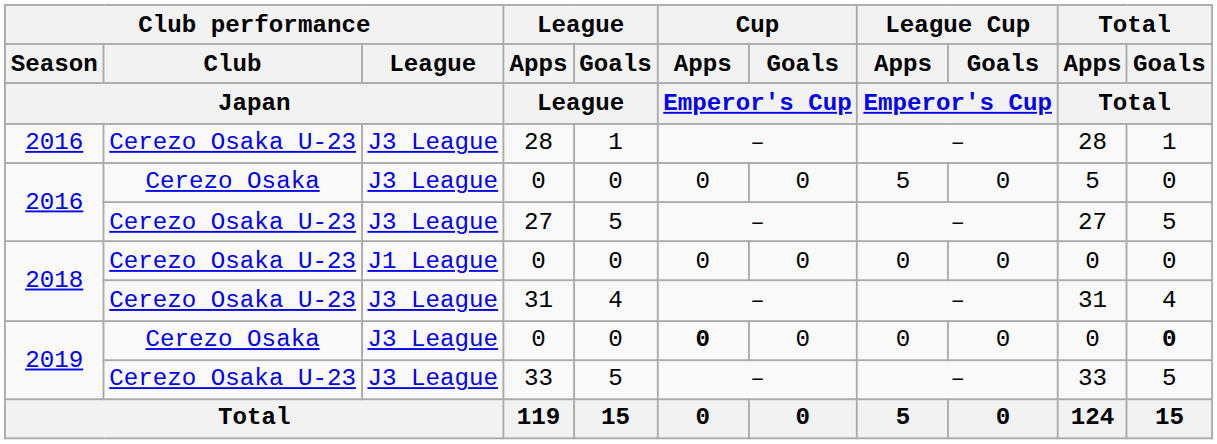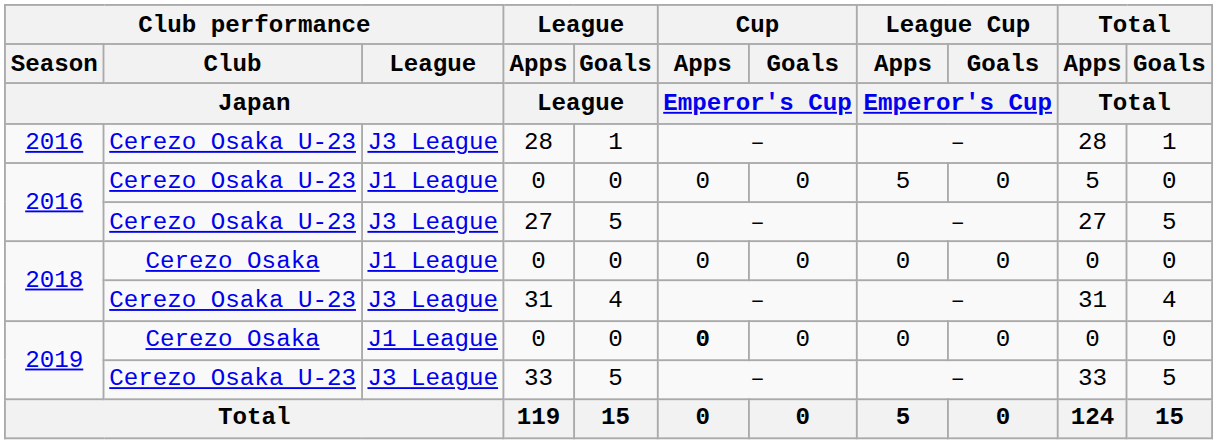2016 / 0 | Club performance / Club / Japan: Cerezo Osaka -> Cerezo Osaka U-23
2016 / 0 | Club performance / League / Japan: J3 League -> J1 League
2018 / 0 | Club performance / Club / Japan: Cerezo Osaka U-23 -> Cerezo Osaka
2019 / 0 | Club performance / League / Japan: J3 League -> J1 League
2019 / 0 | Total / Goals / Total: bold -> normal
